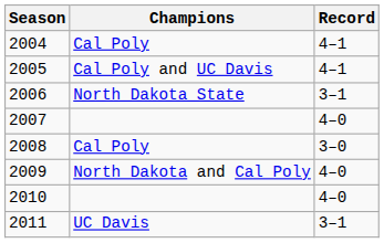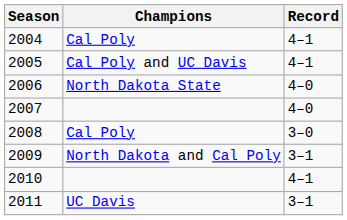2006 | Record: 3–1 -> 4–0
2009 | Record: 4–0 -> 3–1
2010 | Record: 4–0 -> 4–1
